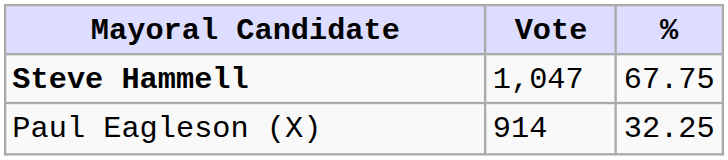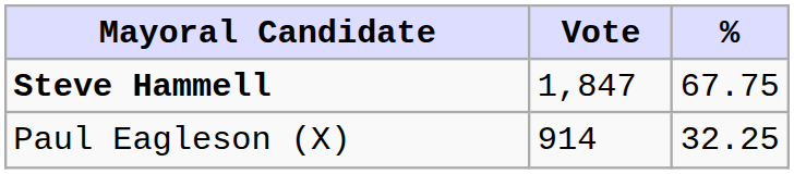Steve Hammell | Vote: 1,047 -> 1,847
